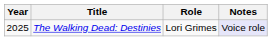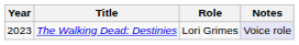The Walking Dead: Destinies | Year: 2025 -> 2023
